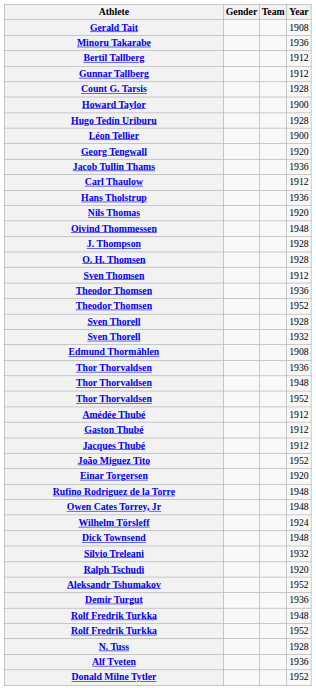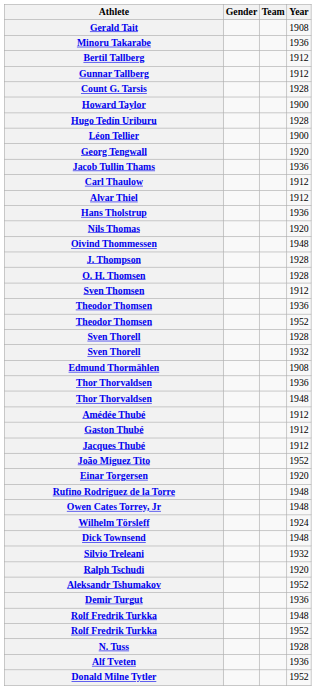+ row: Alvar Thiel | 1912
- row: Thor Thorvaldsen | 1952
